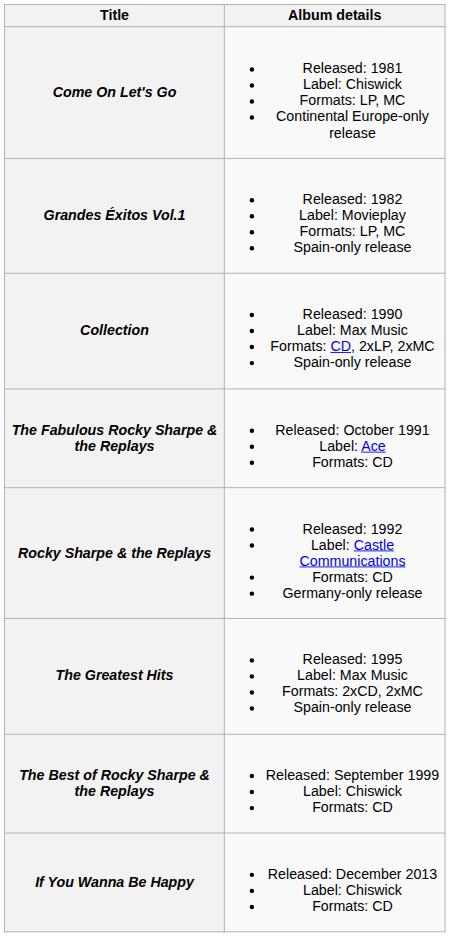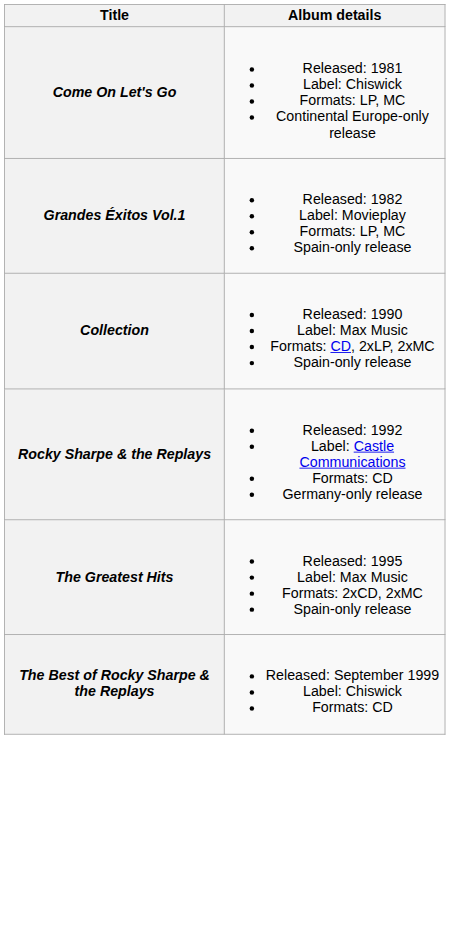- row: The Fabulous Rocky Sharpe & the Replays | Released: October 1991 Label: Ace Formats: CD
- row: If You Wanna Be Happy | Released: December 2013 Label: Chiswick Formats: CD
